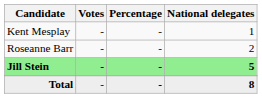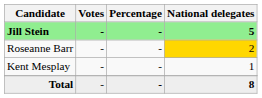rows swapped: Jill Stein <-> Kent Mesplay
Roseanne Barr | National delegates: no background -> gold background
